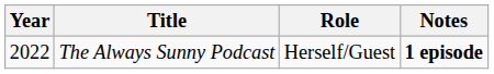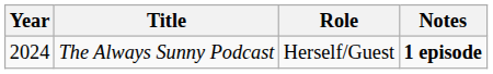The Always Sunny Podcast | Year: 2022 -> 2024
